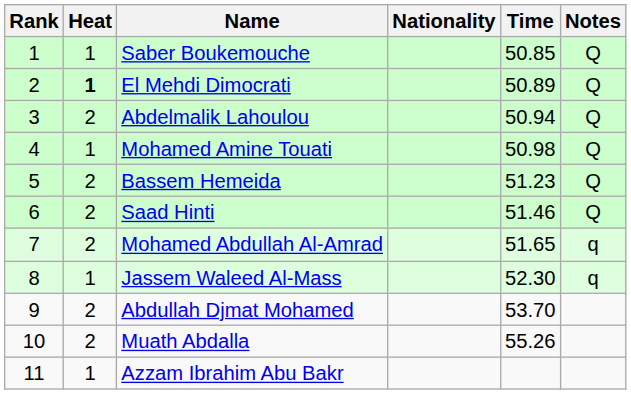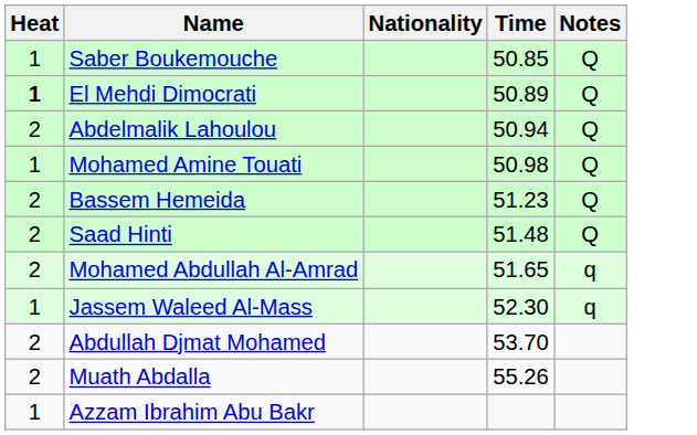- column: Rank | 1 | 2 | 3 | 4 | 5 | 6 | 7 | 8 | 9 | 10 | 11
Saad Hinti | Time: 51.46 -> 51.48
